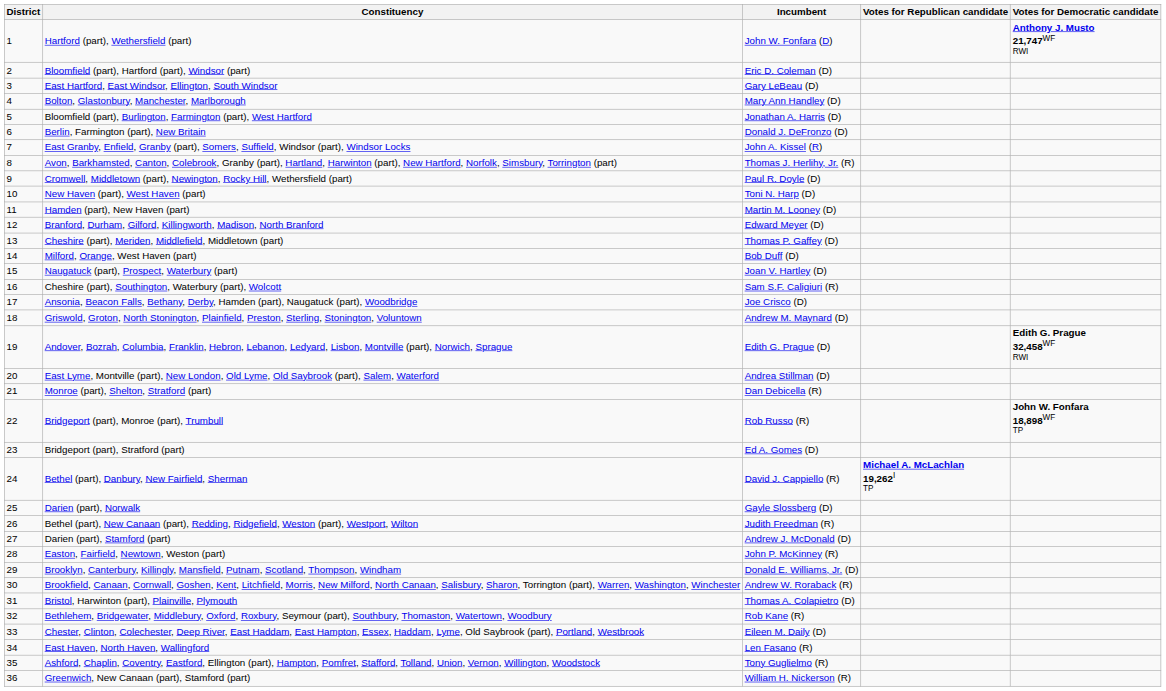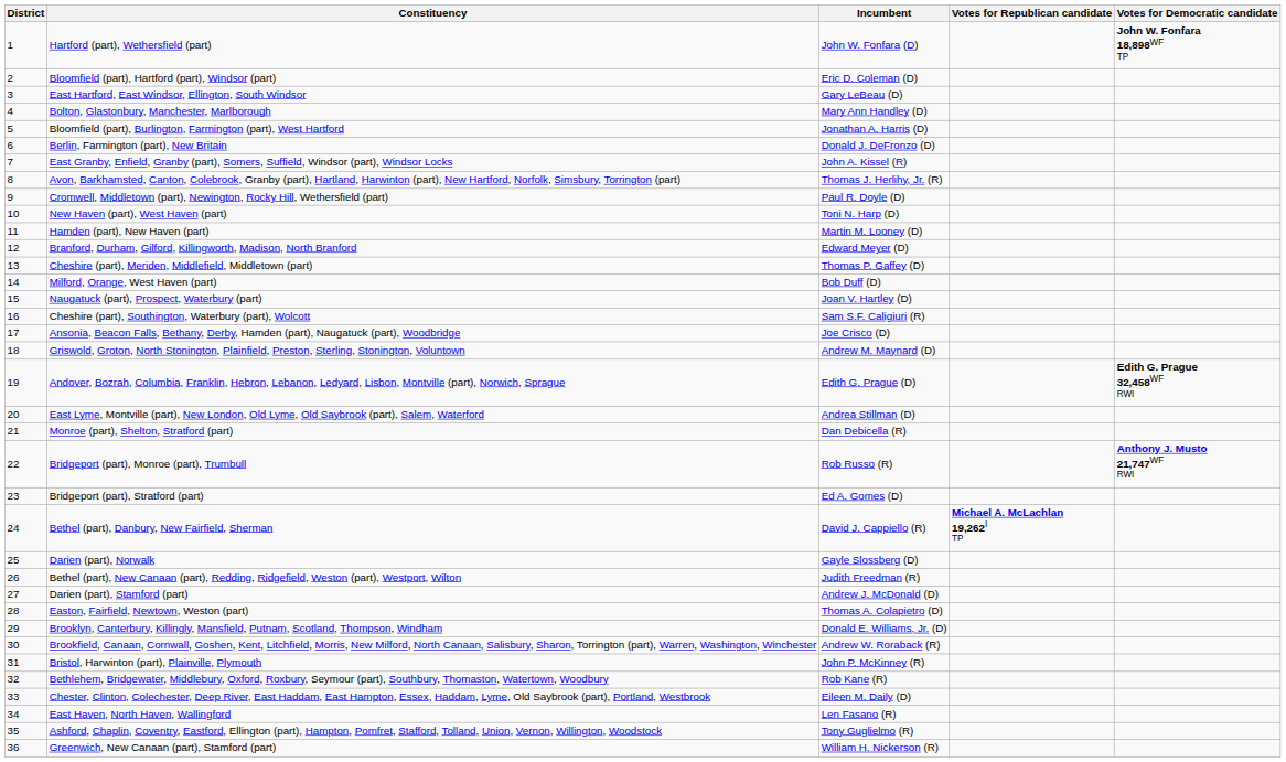Hartford (part), Wethersfield (part) | Votes for Democratic candidate: Anthony J. Musto 21,747WF RWI -> John W. Fonfara 18,898WF TP
Bridgeport (part), Monroe (part), Trumbull | Votes for Democratic candidate: John W. Fonfara 18,898WF TP -> Anthony J. Musto 21,747WF RWI
Easton, Fairfield, Newtown, Weston (part) | Incumbent: John P. McKinney (R) -> Thomas A. Colapietro (D)
Bristol, Harwinton (part), Plainville, Plymouth | Incumbent: Thomas A. Colapietro (D) -> John P. McKinney (R)
